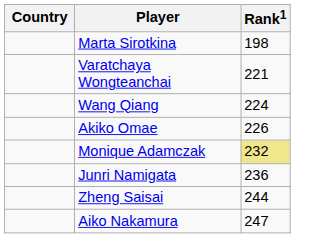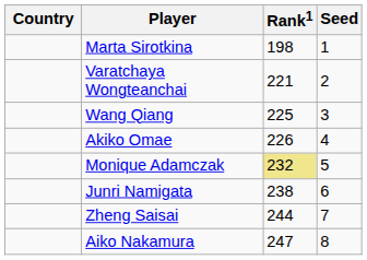+ column: Seed | 1 | 2 | 3 | 4 | 5 | 6 | 7 | 8
Wang Qiang | Rank1: 224 -> 225
Junri Namigata | Rank1: 236 -> 238
